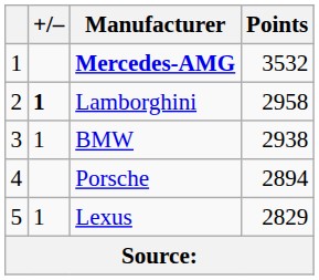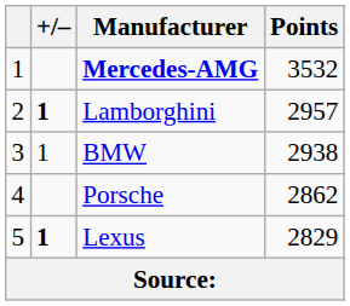Lamborghini | Points: 2958 -> 2957
Porsche | Points: 2894 -> 2862
Lexus | +/–: normal -> bold
